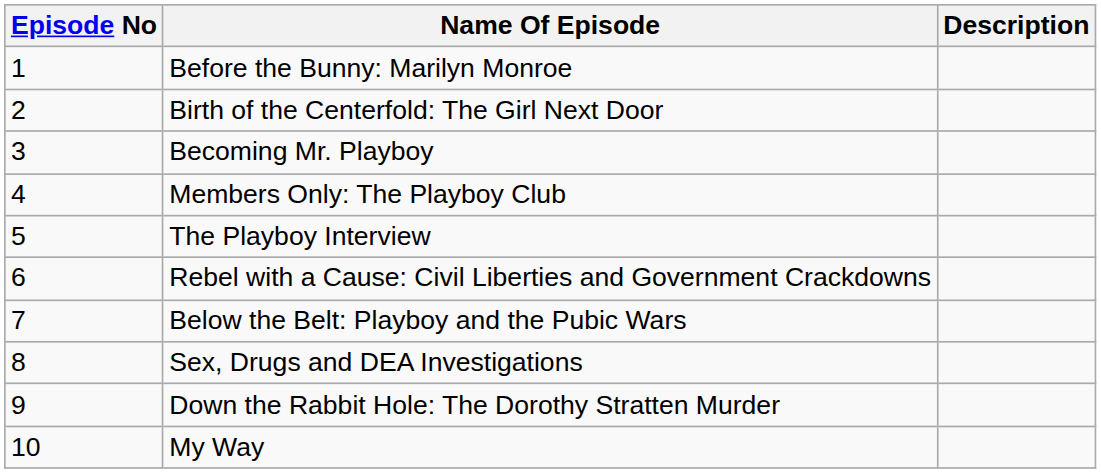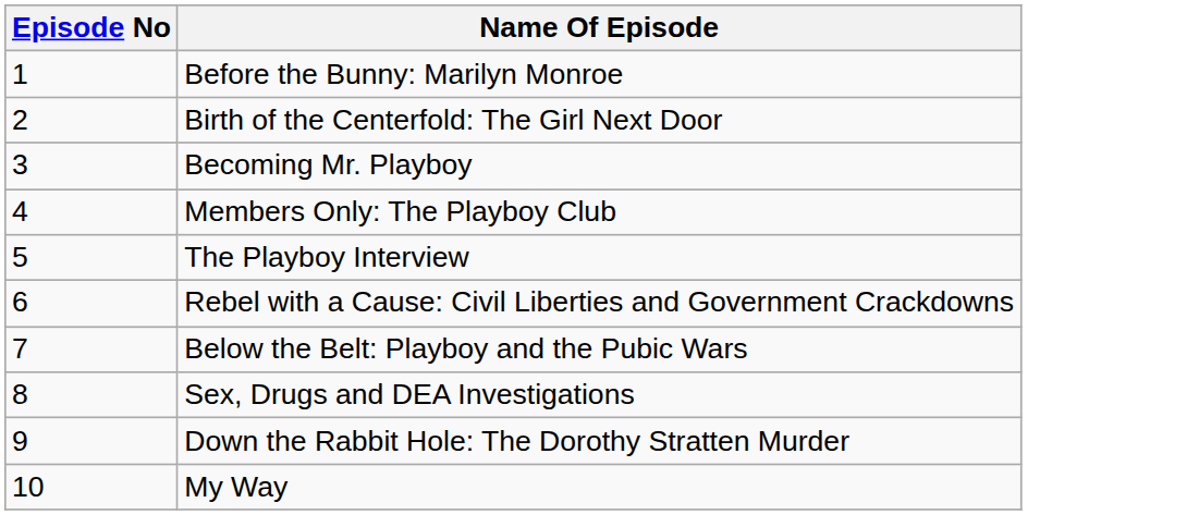- column: Description
